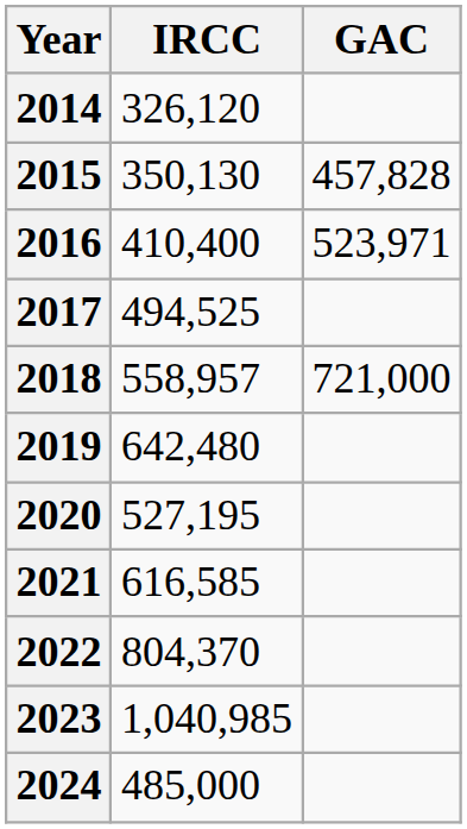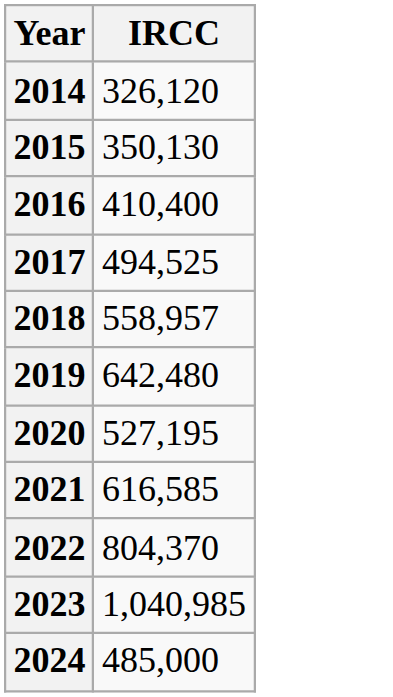- column: GAC | 457,828 | 523,971 | 721,000
